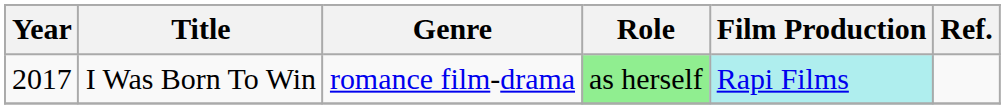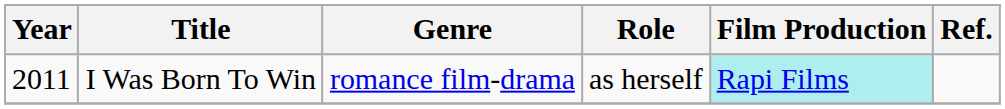I Was Born To Win | Year: 2017 -> 2011
I Was Born To Win | Role: lightgreen background -> no background
